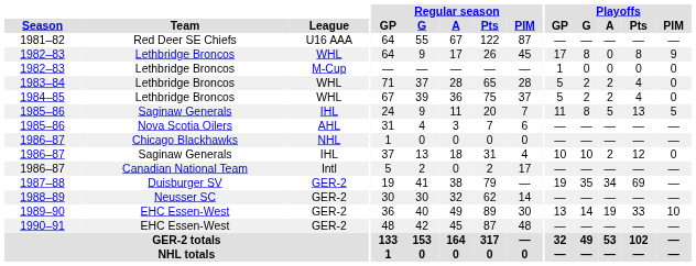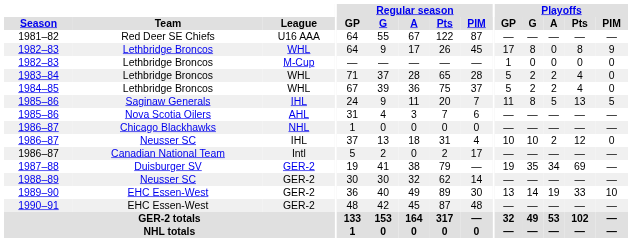1986–87 / IHL | Team: Saginaw Generals -> Neusser SC
